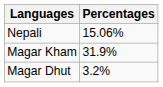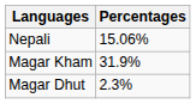Magar Dhut | Percentages: 3.2% -> 2.3%
